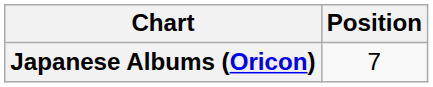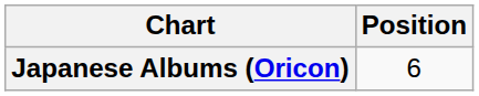Japanese Albums (Oricon) | Position: 7 -> 6
